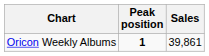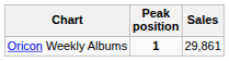Oricon Weekly Albums | Sales: 39,861 -> 29,861
